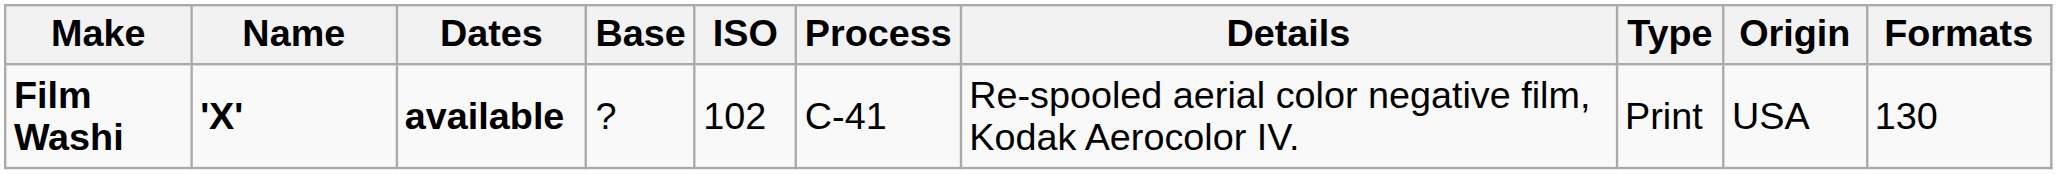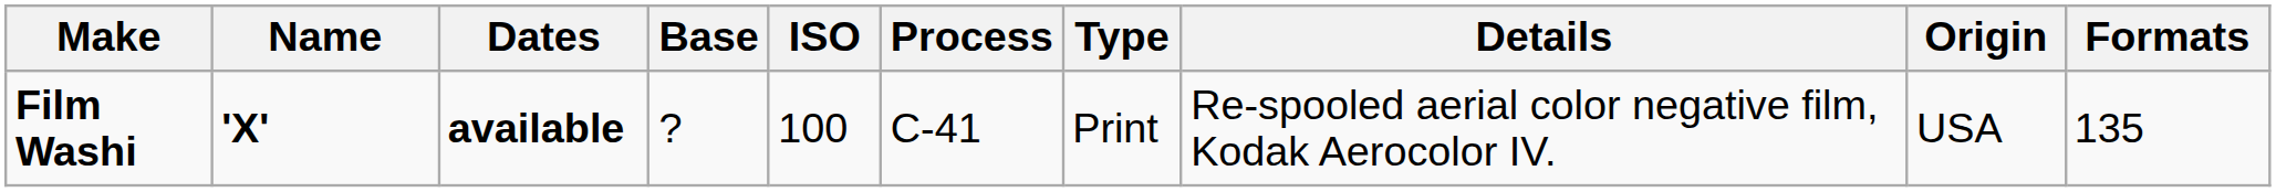columns swapped: Type <-> Details
Film Washi | ISO: 102 -> 100
Film Washi | Formats: 130 -> 135
